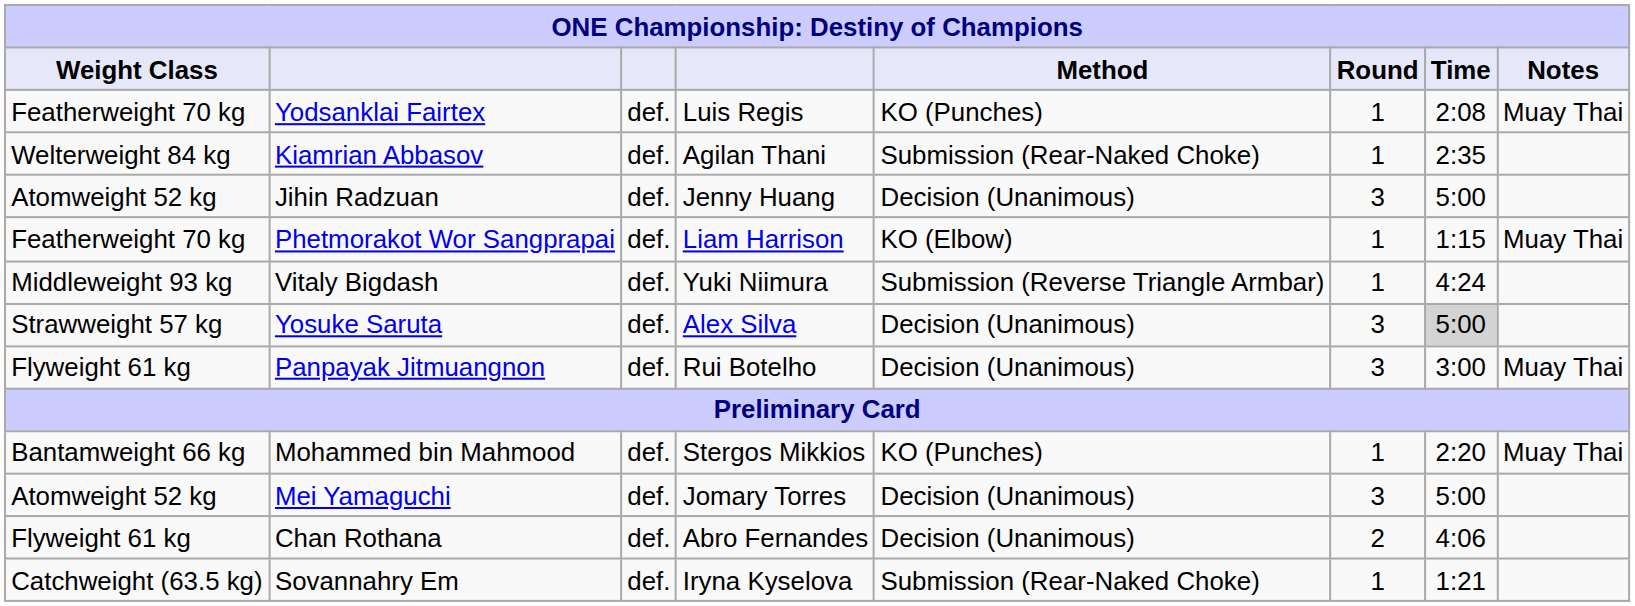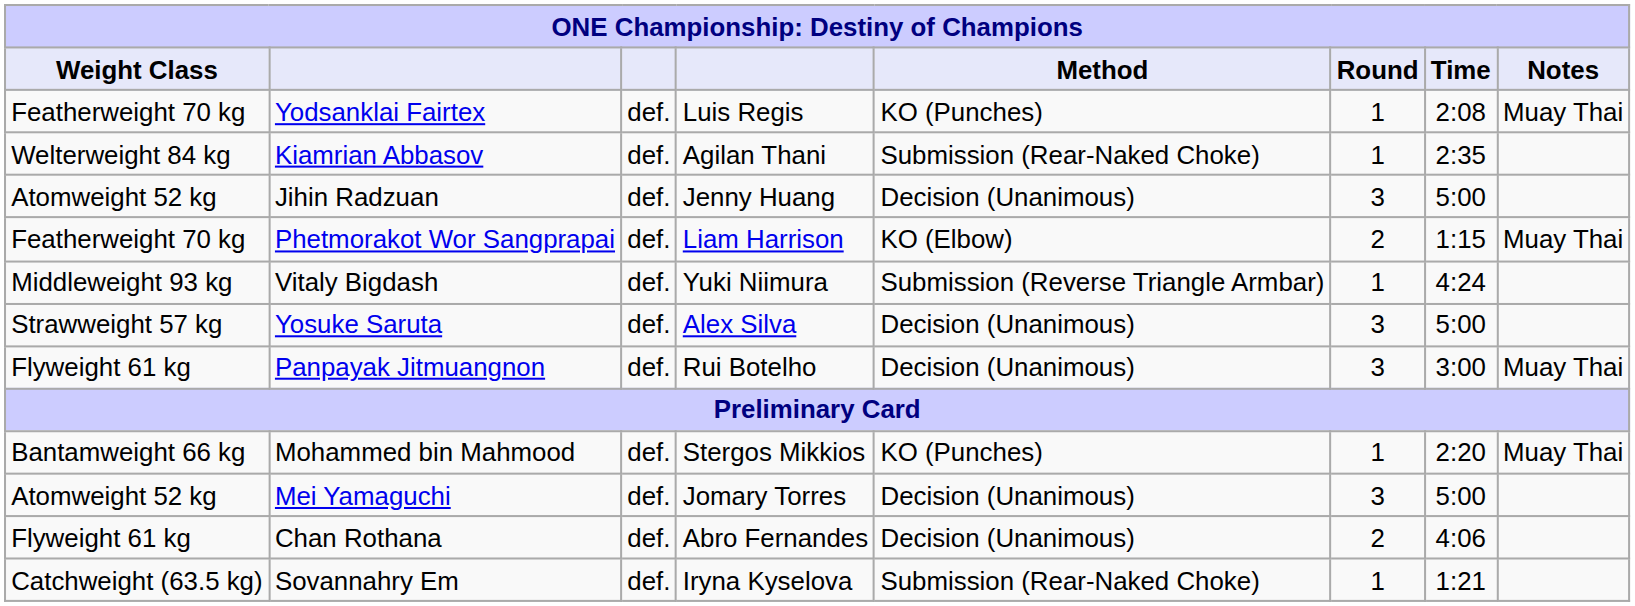Phetmorakot Wor Sangprapai | Round: 1 -> 2
Yosuke Saruta | Time: lightgrey background -> no background
